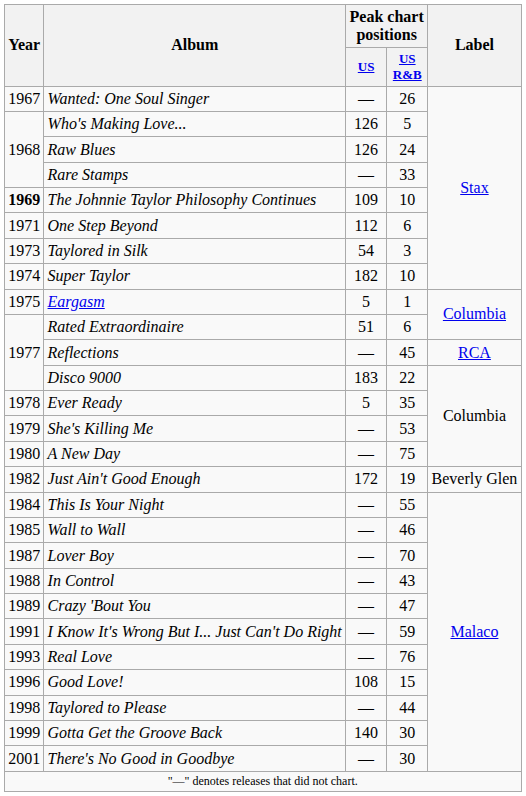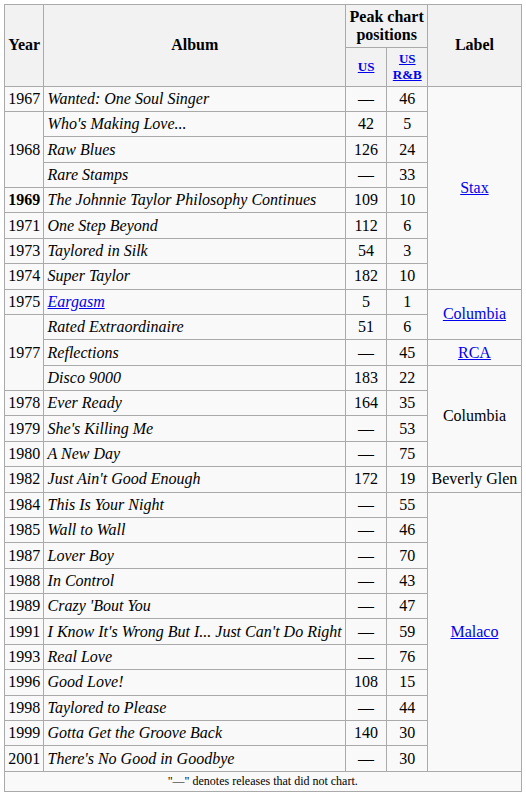Wanted: One Soul Singer | Peak chart positions / US R&B: 26 -> 46
Who's Making Love... | Peak chart positions / US: 126 -> 42
Ever Ready | Peak chart positions / US: 5 -> 164
